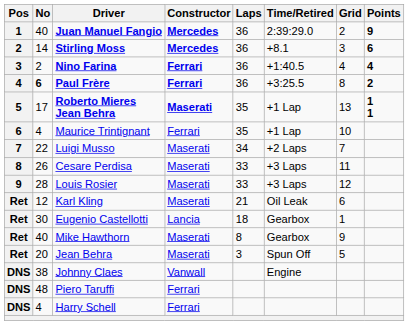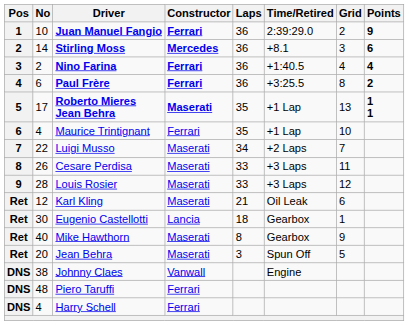Juan Manuel Fangio | No: 40 -> 10
Juan Manuel Fangio | Constructor: Mercedes -> Ferrari
Paul Frère | No: bold -> normal
